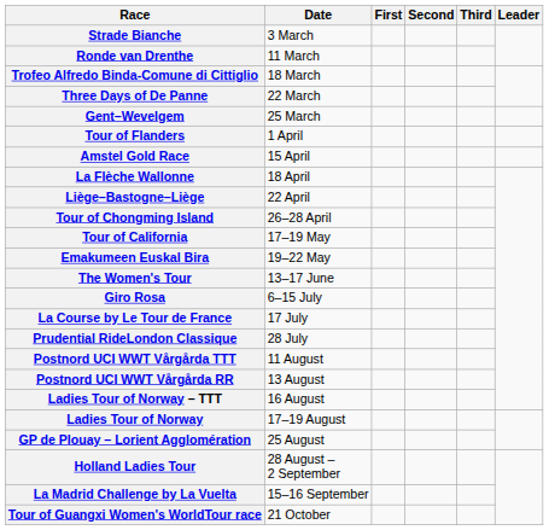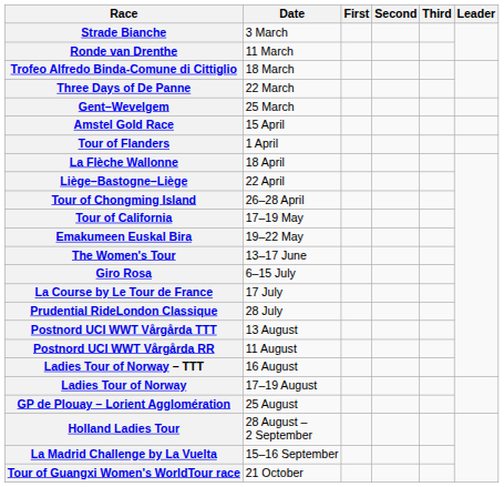rows swapped: Tour of Flanders <-> Amstel Gold Race
Postnord UCI WWT Vårgårda TTT | Date: 11 August -> 13 August
Postnord UCI WWT Vårgårda RR | Date: 13 August -> 11 August
